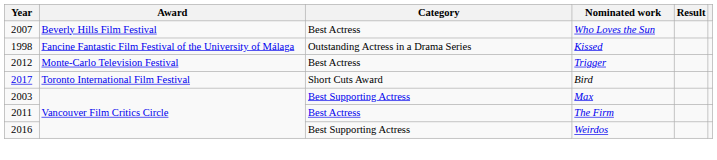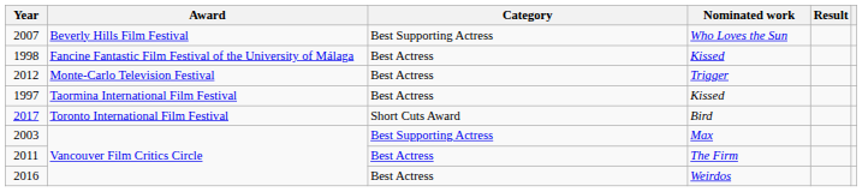2007 | Category: Best Actress -> Best Supporting Actress
1998 | Category: Outstanding Actress in a Drama Series -> Best Actress
+ row: 1997 | Taormina International Film Festival | Best Actress | Kissed
2016 | Category: Best Supporting Actress -> Best Actress
